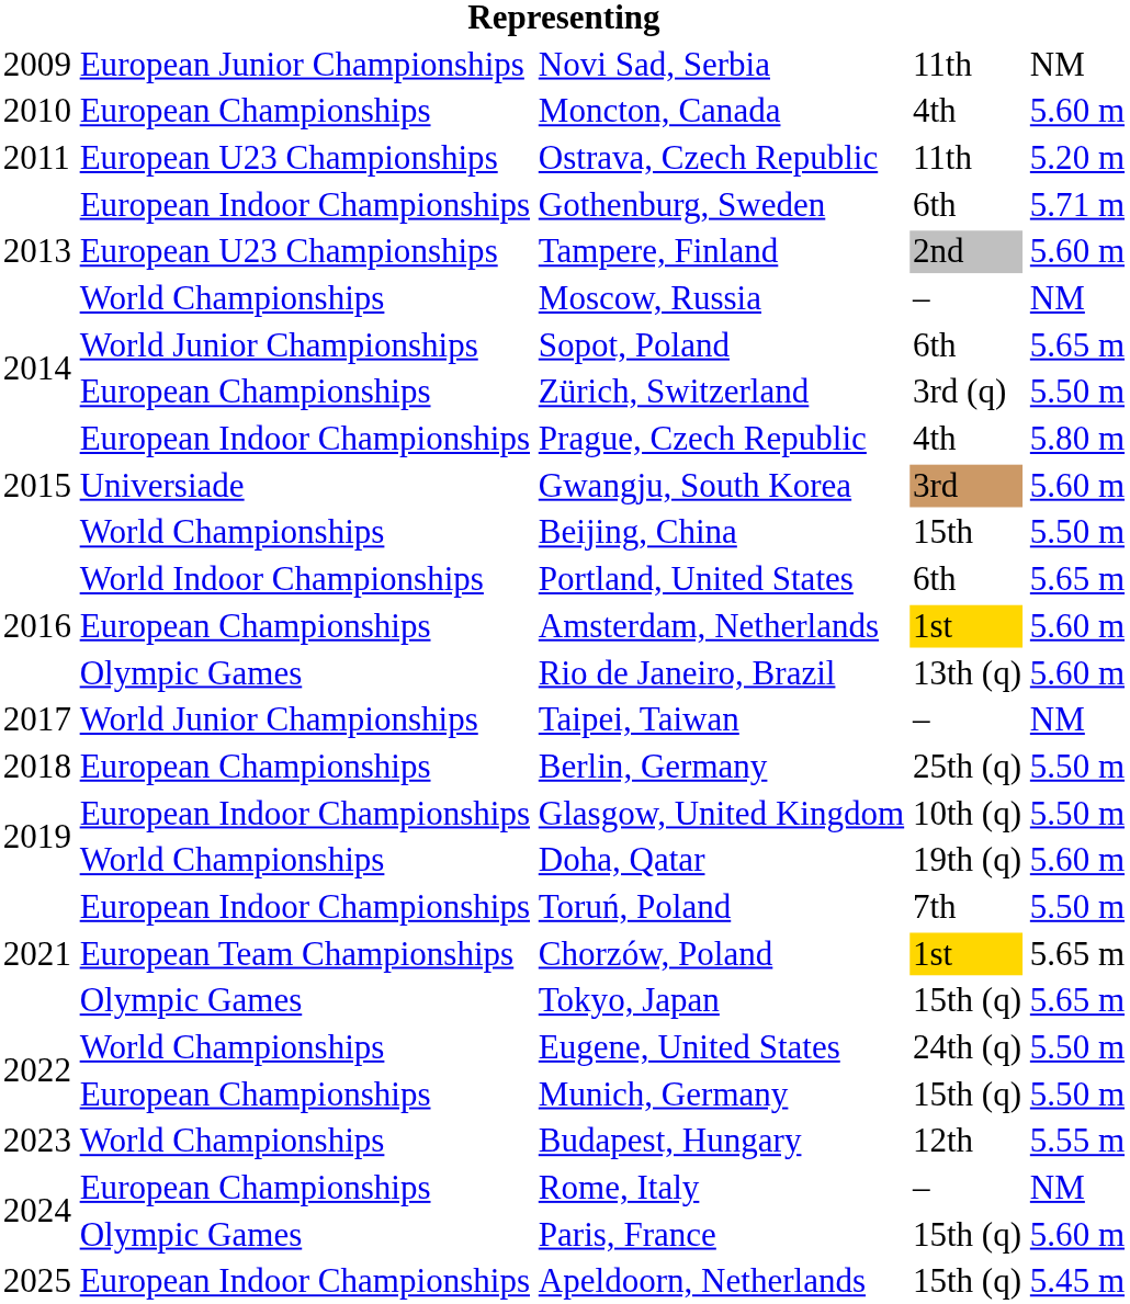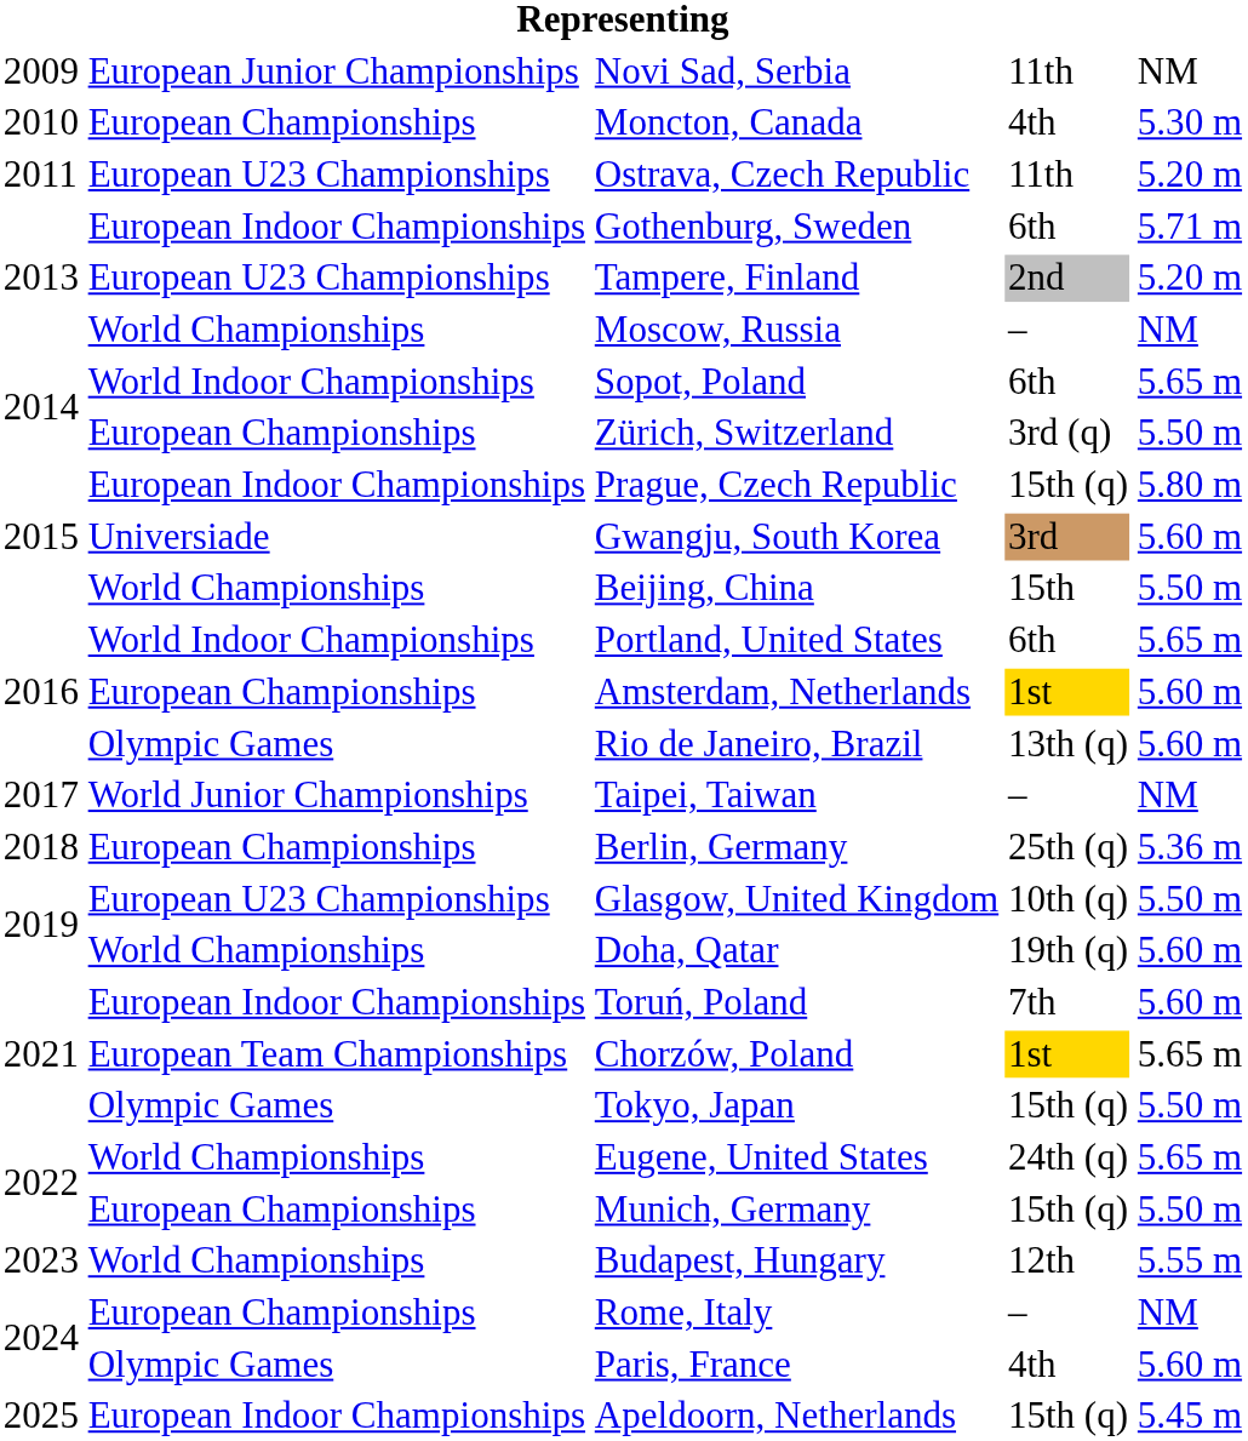Moncton, Canada | column 5: 5.60 m -> 5.30 m
Tampere, Finland | column 5: 5.60 m -> 5.20 m
Sopot, Poland | column 2: World Junior Championships -> World Indoor Championships
Prague, Czech Republic | column 4: 4th -> 15th (q)
Berlin, Germany | column 5: 5.50 m -> 5.36 m
Glasgow, United Kingdom | column 2: European Indoor Championships -> European U23 Championships
Toruń, Poland | column 5: 5.50 m -> 5.60 m
Tokyo, Japan | column 5: 5.65 m -> 5.50 m
Eugene, United States | column 5: 5.50 m -> 5.65 m
Paris, France | column 4: 15th (q) -> 4th
